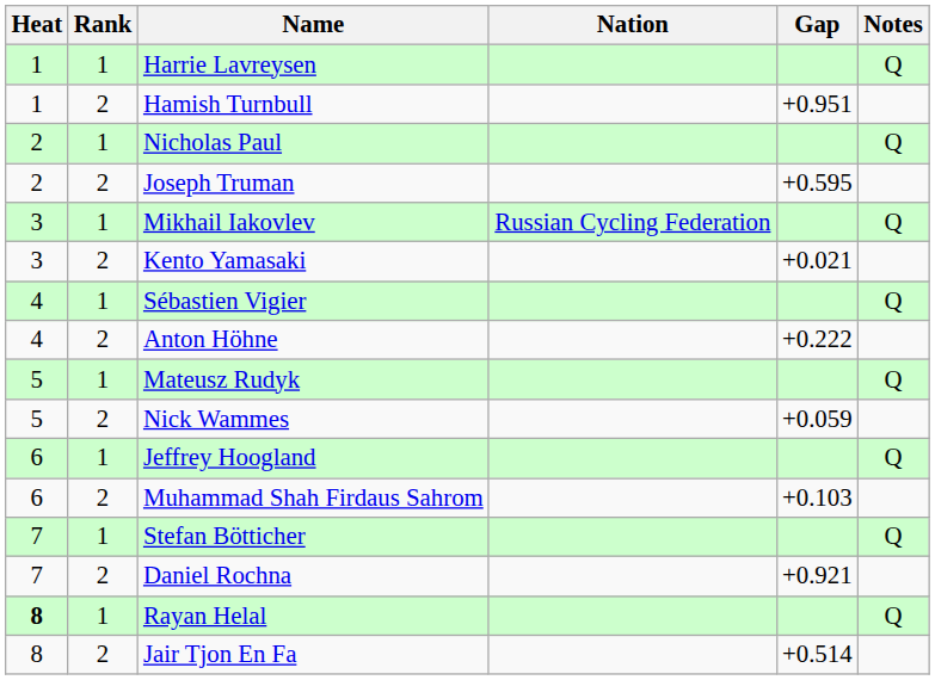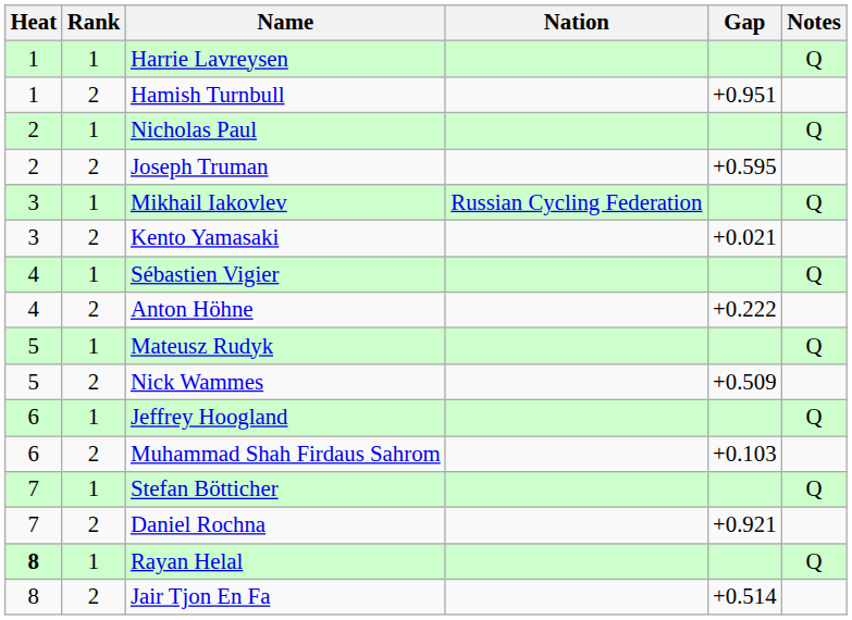Nick Wammes | Gap: +0.059 -> +0.509
